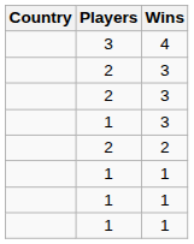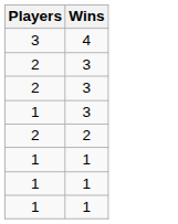- column: Country
